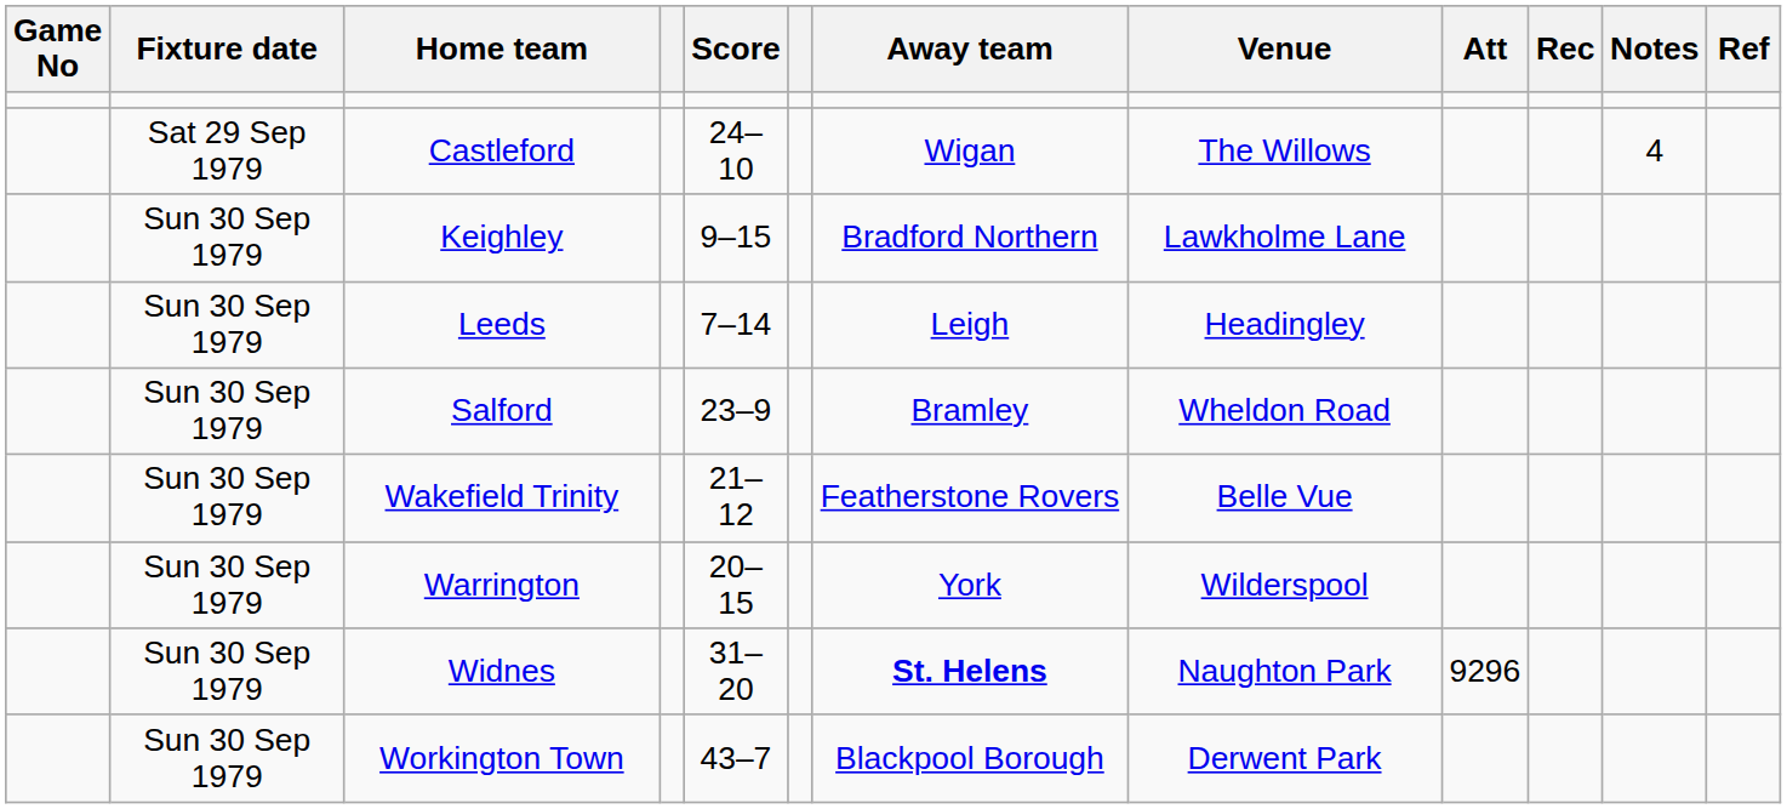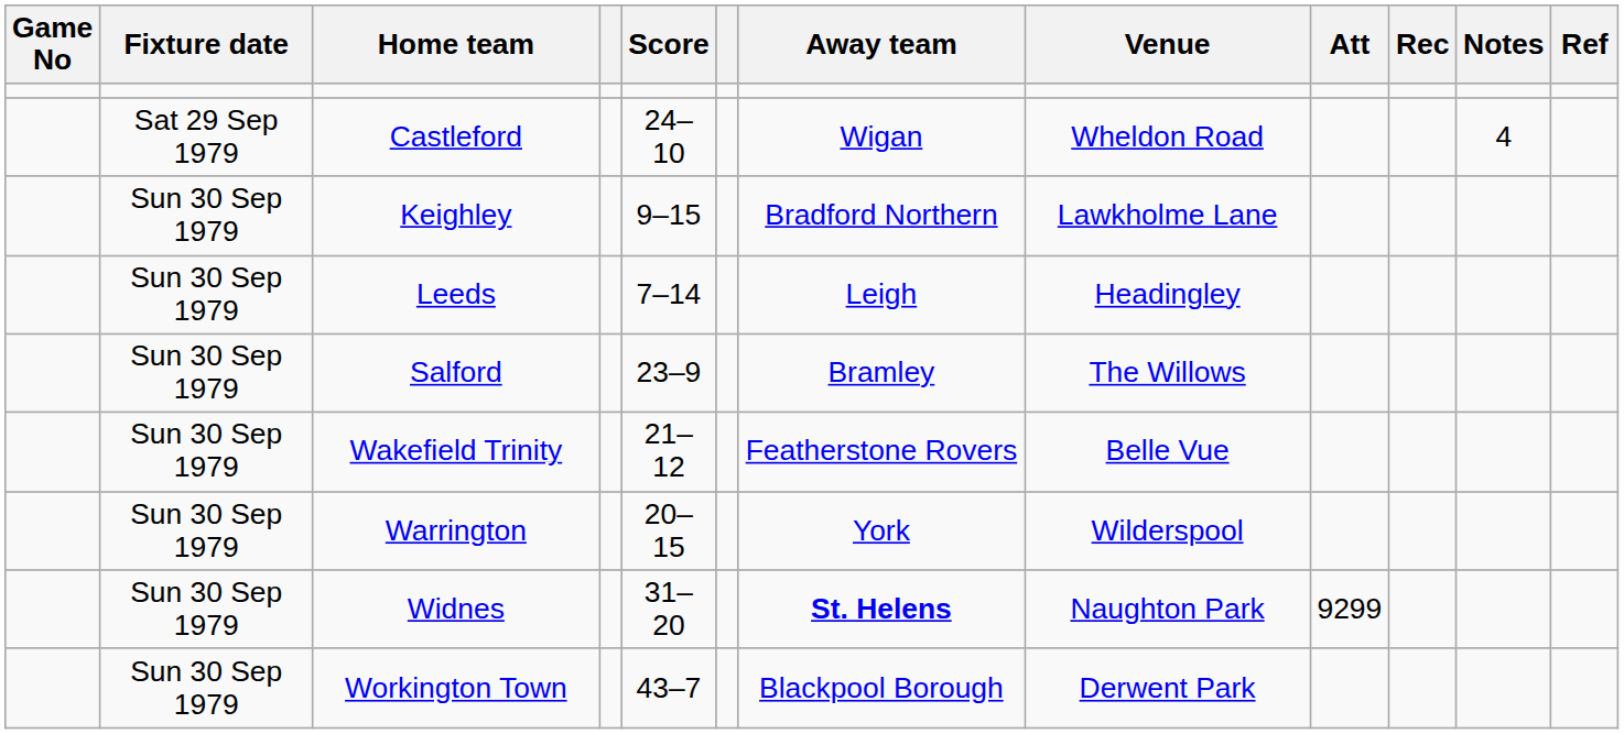Castleford | Venue: The Willows -> Wheldon Road
Salford | Venue: Wheldon Road -> The Willows
Widnes | Att: 9296 -> 9299
